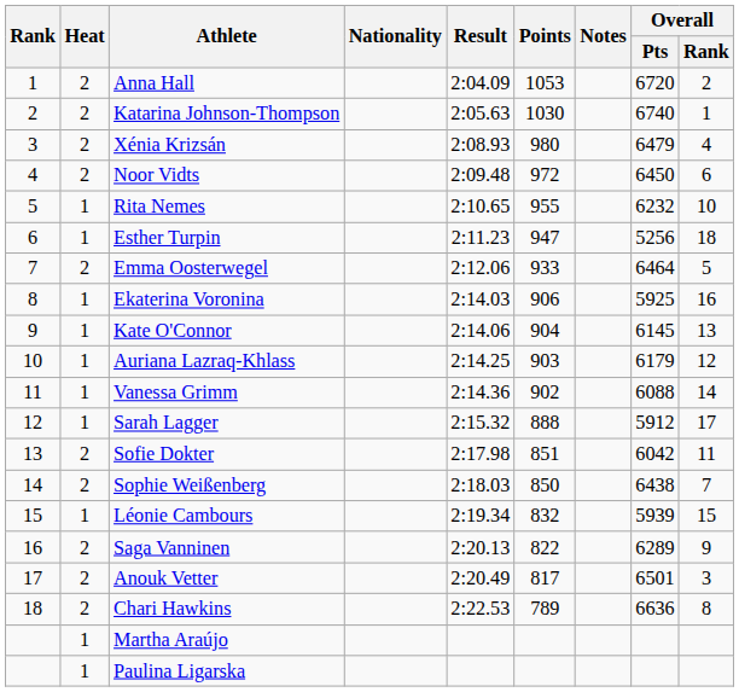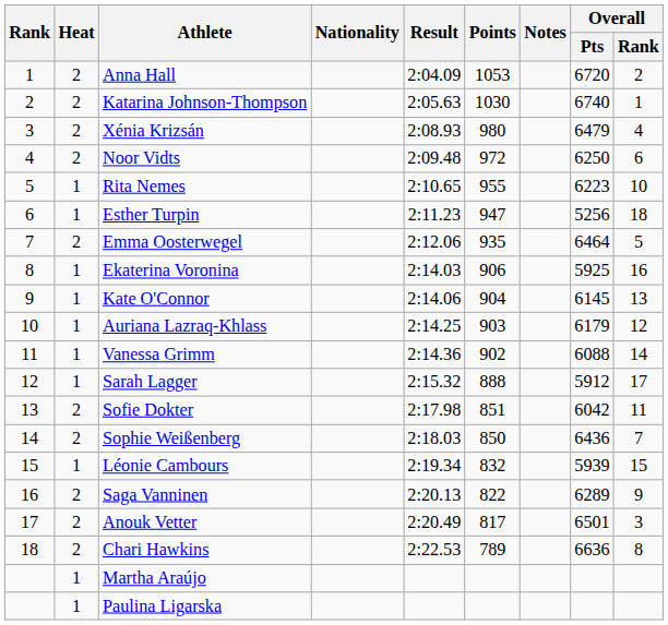Noor Vidts | Overall / Pts: 6450 -> 6250
Rita Nemes | Overall / Pts: 6232 -> 6223
Emma Oosterwegel | Points: 933 -> 935
Sophie Weißenberg | Overall / Pts: 6438 -> 6436
